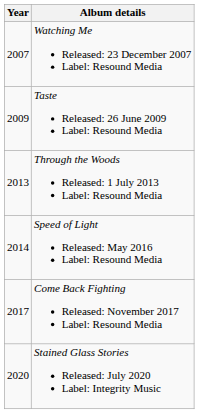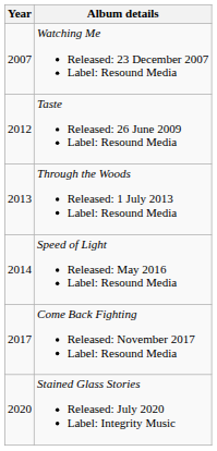Taste Released: 26 June 2009 Label: Resound Media | Year: 2009 -> 2012
